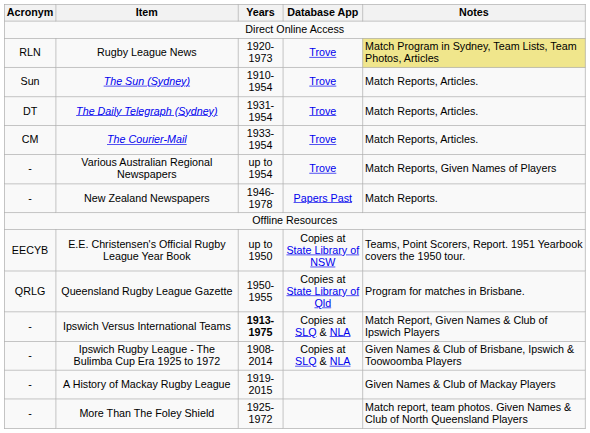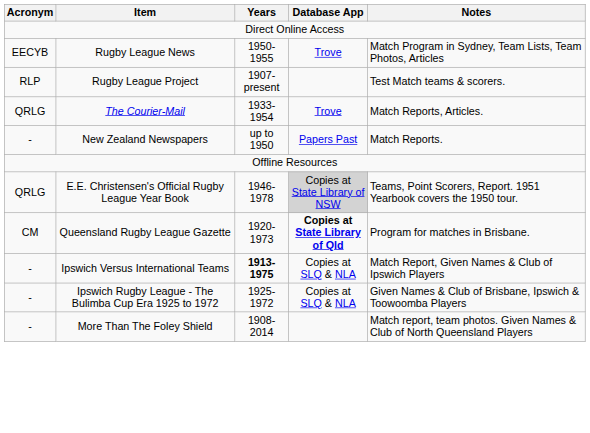Rugby League News | Acronym: RLN -> EECYB
Rugby League News | Years: 1920-1973 -> 1950-1955
Rugby League News | Notes: khaki background -> no background
+ row: RLP | Rugby League Project | 1907-present | Test Match teams & scorers.
- row: Sun | The Sun (Sydney) | 1910-1954 | Trove | Match Reports, Articles.
- row: DT | The Daily Telegraph (Sydney) | 1931-1954 | Trove | Match Reports, Articles.
The Courier-Mail | Acronym: CM -> QRLG
- row: - | Various Australian Regional Newspapers | up to 1954 | Trove | Match Reports, Given Names of Players
New Zealand Newspapers | Years: 1946-1978 -> up to 1950
E.E. Christensen's Official Rugby League Year Book | Acronym: EECYB -> QRLG
E.E. Christensen's Official Rugby League Year Book | Years: up to 1950 -> 1946-1978
E.E. Christensen's Official Rugby League Year Book | Database App: no background -> lightgrey background
Queensland Rugby League Gazette | Acronym: QRLG -> CM
Queensland Rugby League Gazette | Years: 1950-1955 -> 1920-1973
Queensland Rugby League Gazette | Database App: normal -> bold
Ipswich Rugby League - The Bulimba Cup Era 1925 to 1972 | Years: 1908-2014 -> 1925-1972
- row: - | A History of Mackay Rugby League | 1919-2015 | Given Names & Club of Mackay Players
More Than The Foley Shield | Years: 1925-1972 -> 1908-2014
